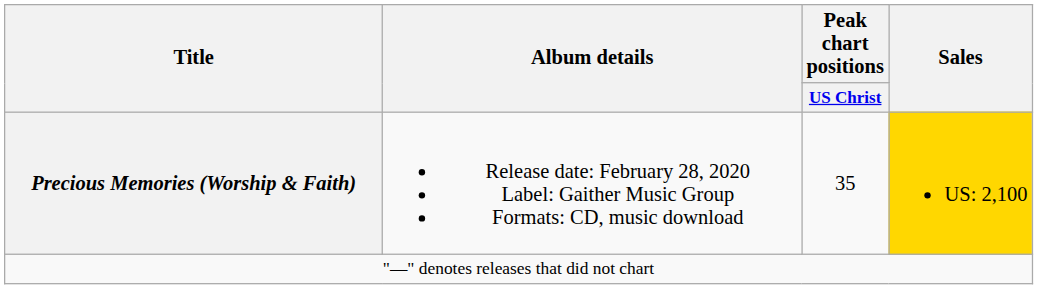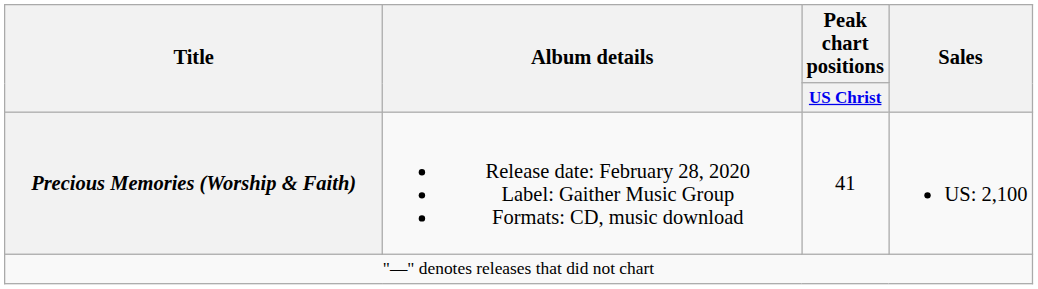Precious Memories (Worship & Faith) | Peak chart positions / US Christ: 35 -> 41
Precious Memories (Worship & Faith) | Sales: gold background -> no background
